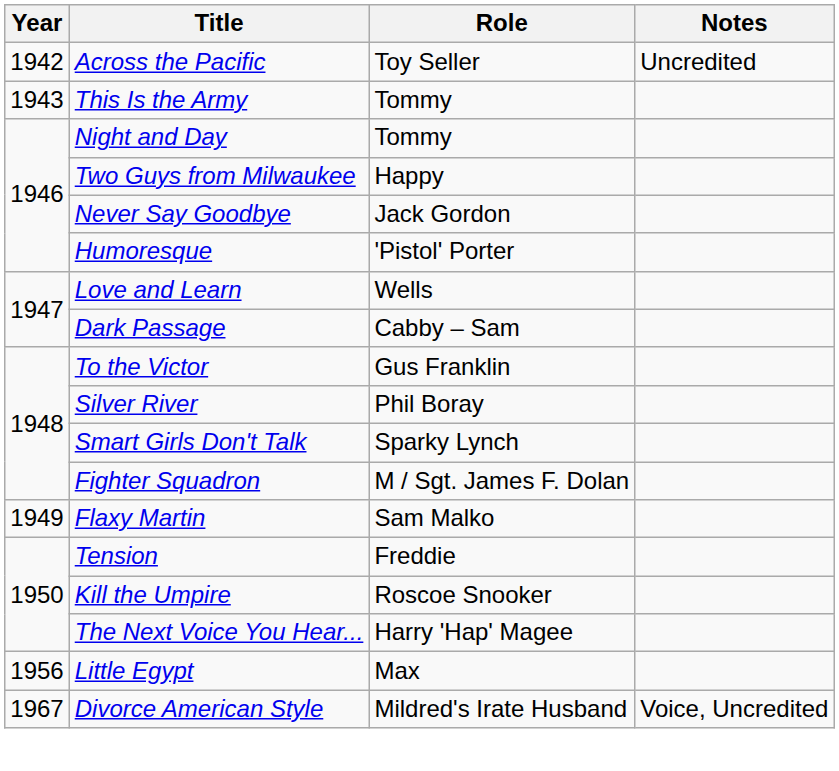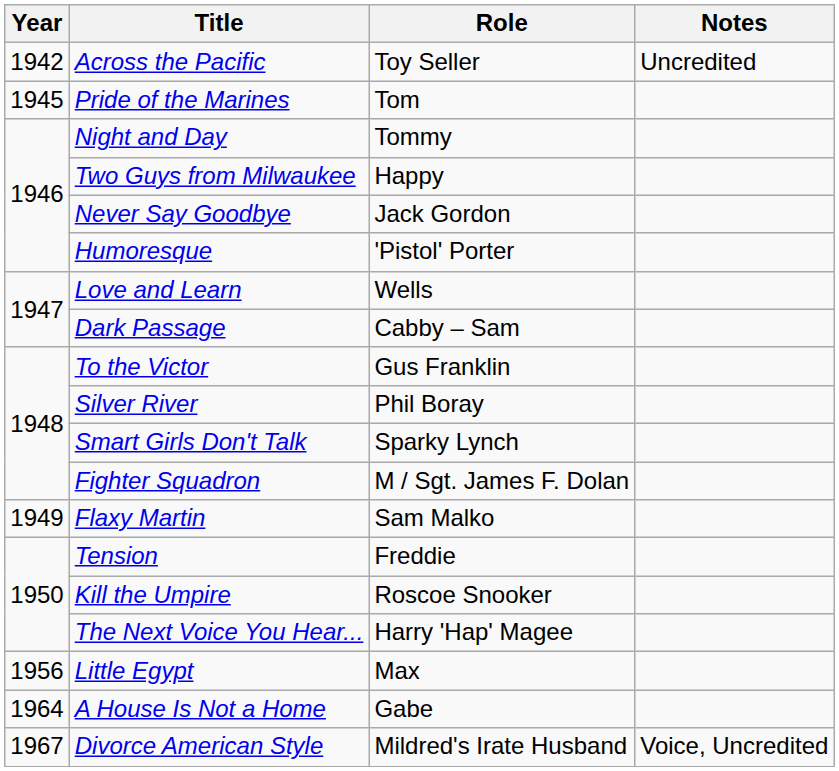- row: 1943 | This Is the Army | Tommy
+ row: 1945 | Pride of the Marines | Tom
+ row: 1964 | A House Is Not a Home | Gabe
